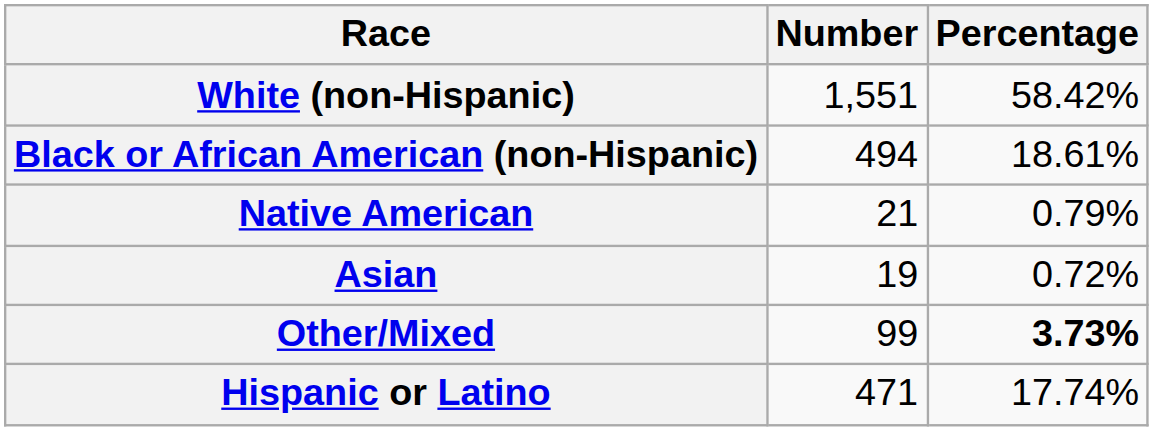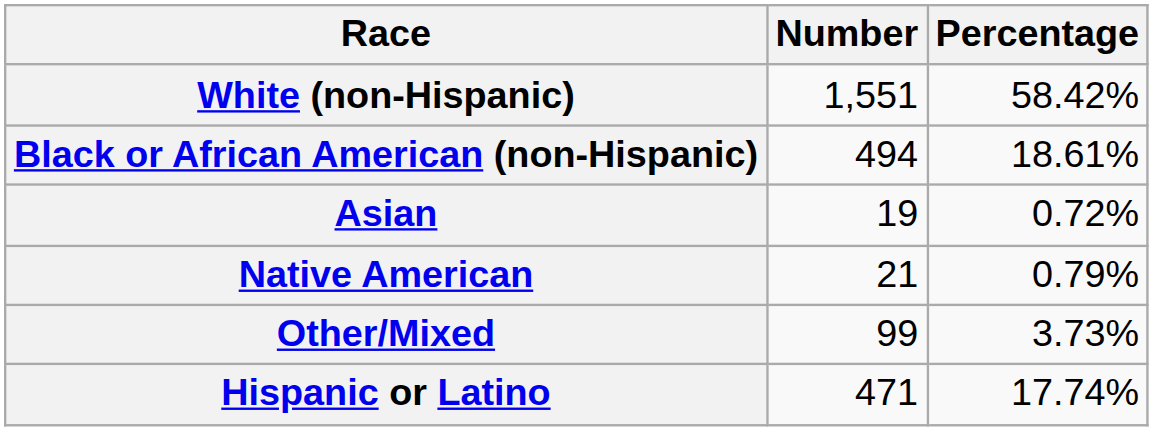rows swapped: Native American <-> Asian
Other/Mixed | Percentage: bold -> normal
